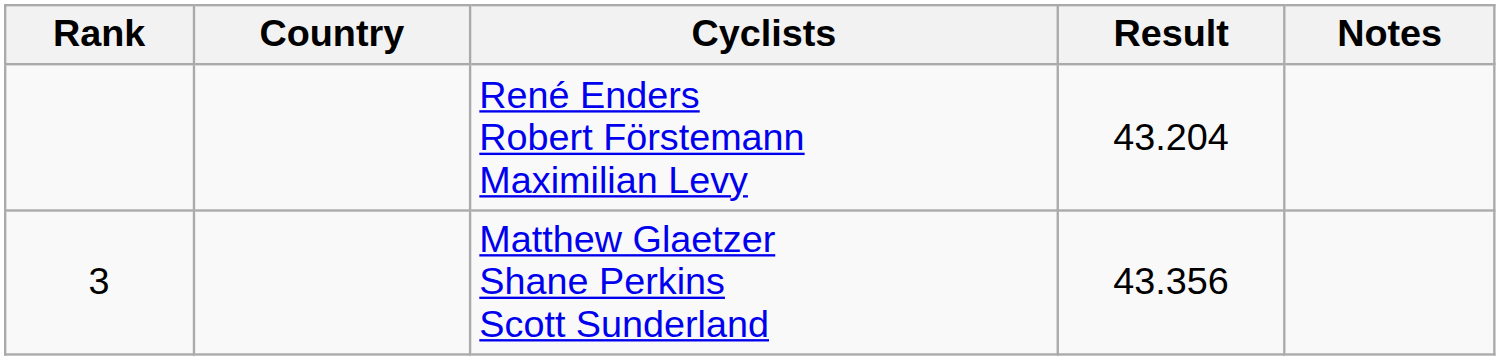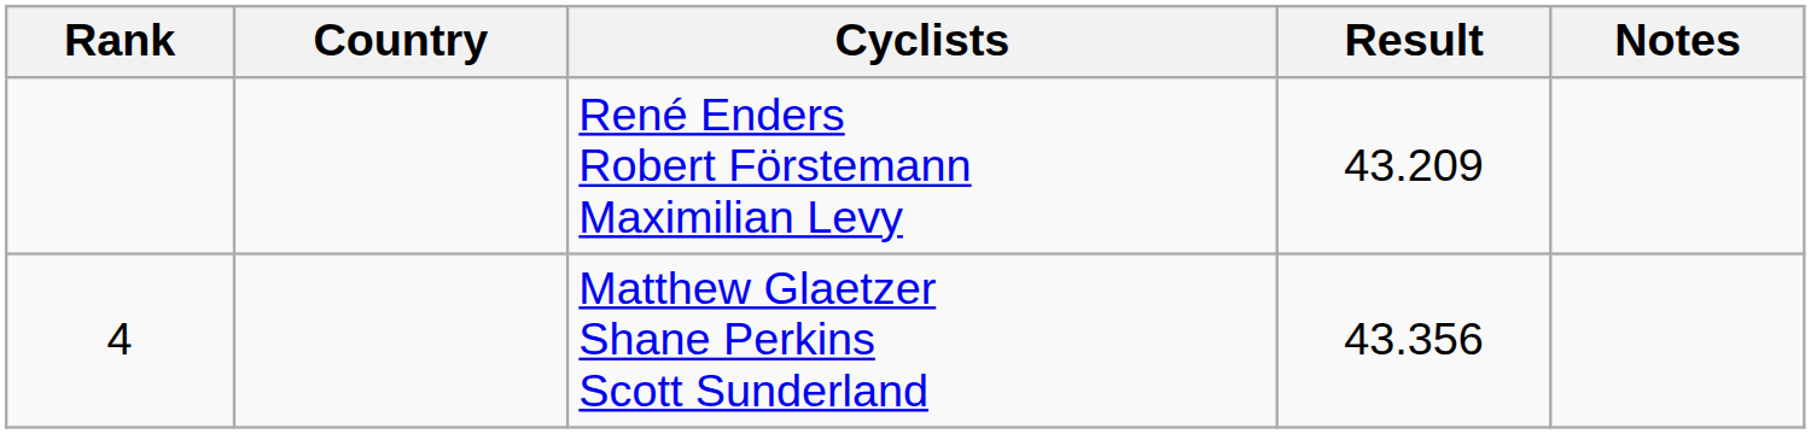René Enders Robert Förstemann Maximilian Levy | Result: 43.204 -> 43.209
Matthew Glaetzer Shane Perkins Scott Sunderland | Rank: 3 -> 4
